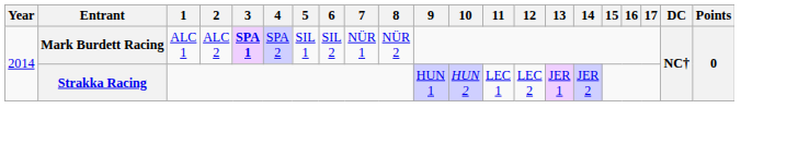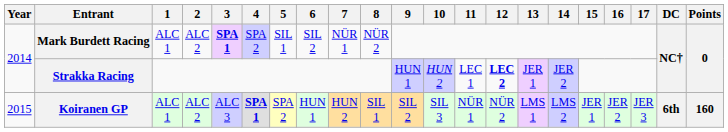Strakka Racing | 12: normal -> bold
+ row: 2015 | Koiranen GP | ALC 1 | ALC 2 | ALC 3 | SPA 1 | SPA 2 | HUN 1 | HUN 2 | SIL 1 | SIL 2 | SIL 3 | NÜR 1 | NÜR 2 | LMS 1 | LMS 2 | JER 1 | JER 2 | JER 3 | 6th | 160
